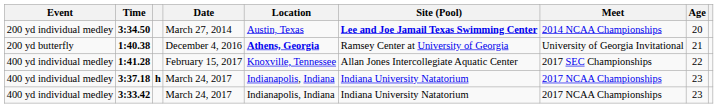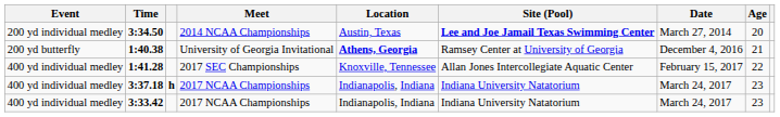columns swapped: Meet <-> Date
